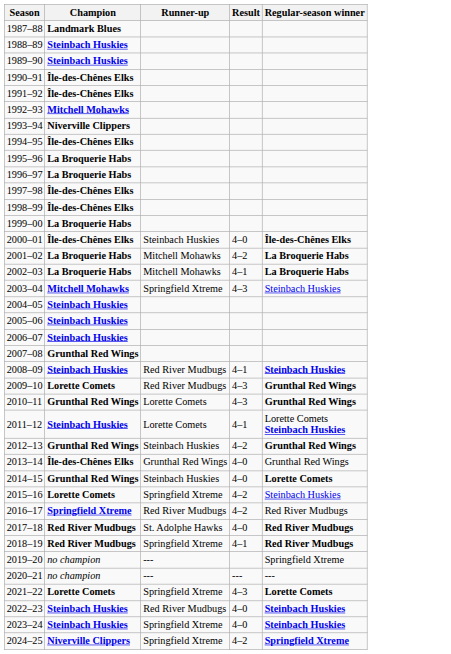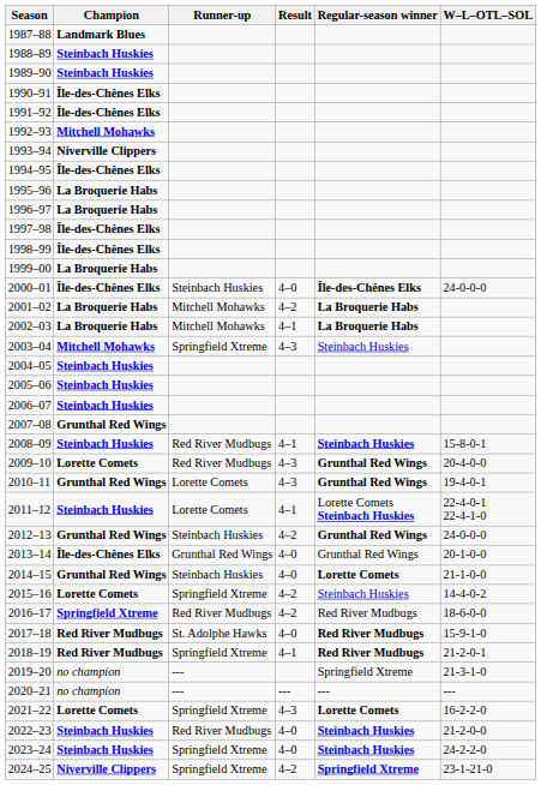+ column: W–L–OTL–SOL | 24-0-0-0 | 15-8-0-1 | 20-4-0-0 | 19-4-0-1 | 22-4-0-1 22-4-1-0 | 24-0-0-0 | 20-1-0-0 | 21-1-0-0 | 14-4-0-2 | 18-6-0-0 | 15-9-1-0 | 21-2-0-1 | 21-3-1-0 | --- | 16-2-2-0 | 21-2-0-0 | 24-2-2-0 | 23-1-21-0
